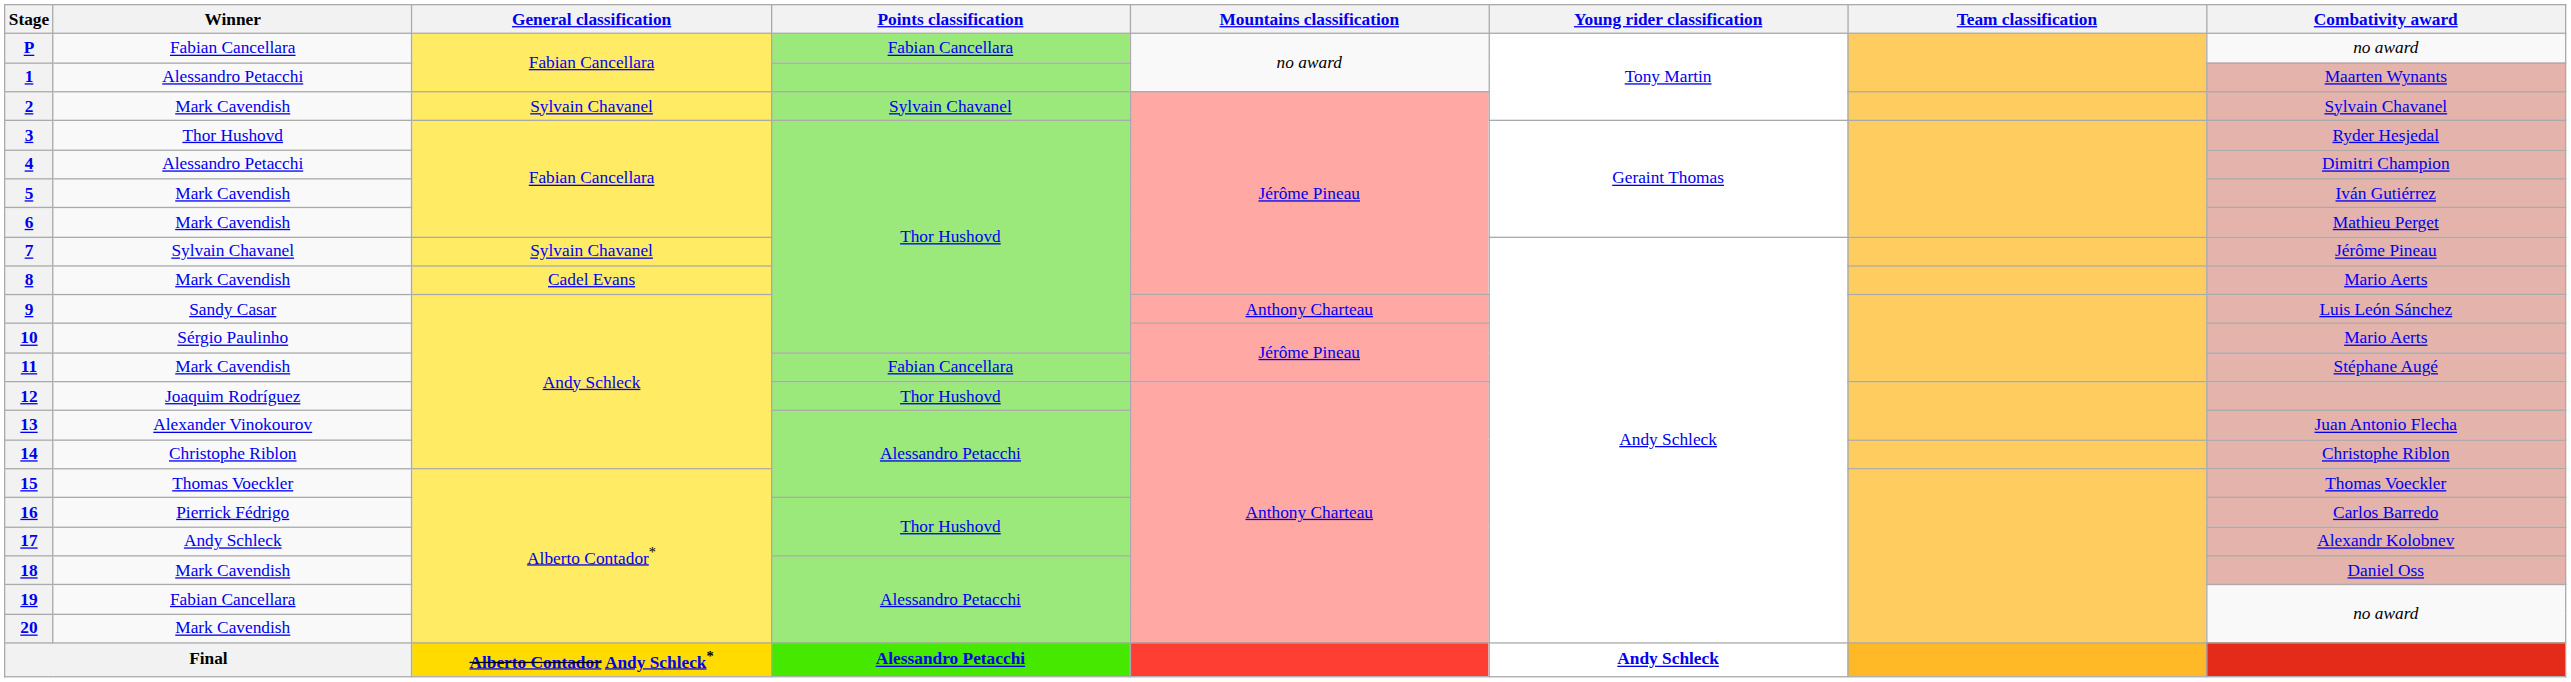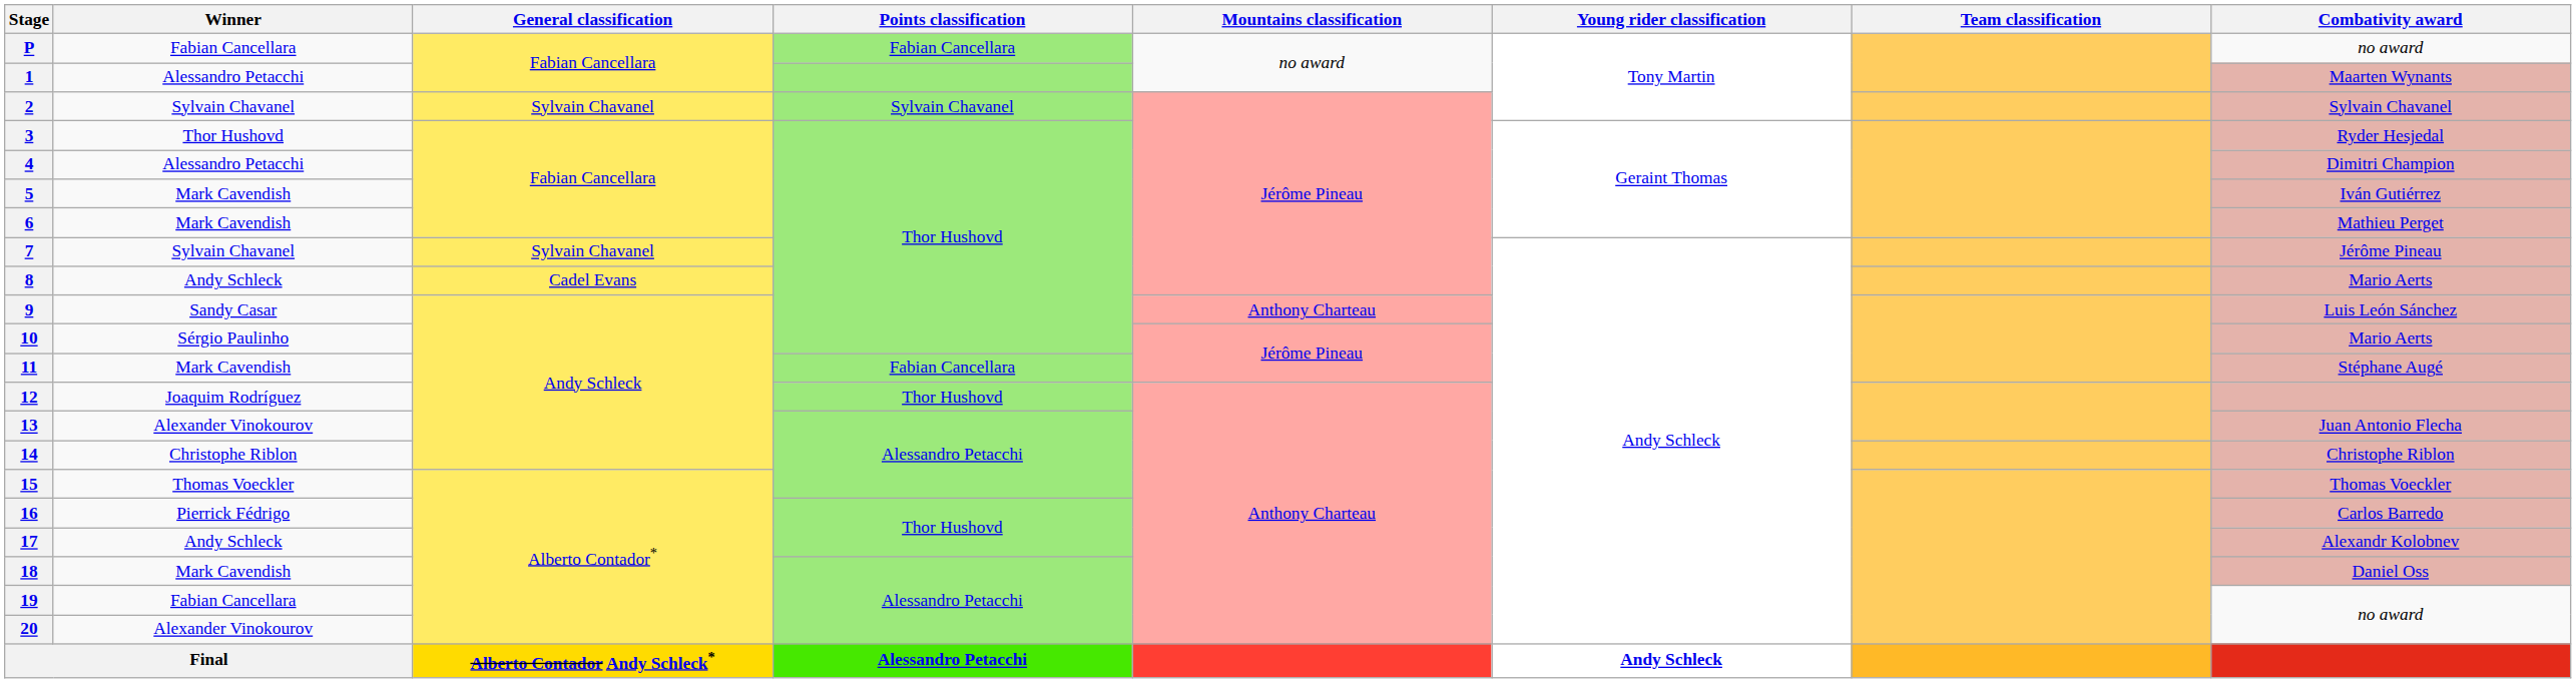2 | Winner: Mark Cavendish -> Sylvain Chavanel
8 | Winner: Mark Cavendish -> Andy Schleck
20 | Winner: Mark Cavendish -> Alexander Vinokourov
